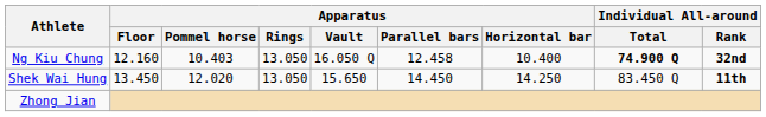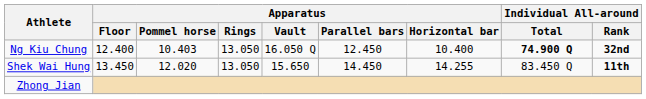Ng Kiu Chung | Apparatus / Floor: 12.160 -> 12.400
Ng Kiu Chung | Apparatus / Parallel bars: 12.458 -> 12.450
Shek Wai Hung | Apparatus / Horizontal bar: 14.250 -> 14.255
